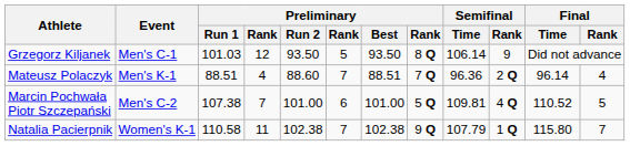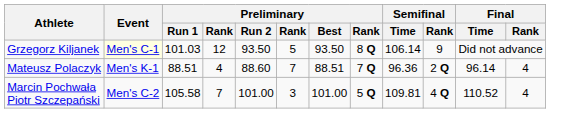Grzegorz Kiljanek | Event: no background -> lightyellow background
Marcin Pochwała Piotr Szczepański | Preliminary / Run 1: 107.38 -> 105.58
Marcin Pochwała Piotr Szczepański | column 6: 6 -> 3
Marcin Pochwała Piotr Szczepański | Final / Rank: 5 -> 4
- row: Natalia Pacierpnik | Women's K-1 | 110.58 | 11 | 102.38 | 7 | 102.38 | 9 Q | 107.79 | 1 Q | 115.80 | 7
